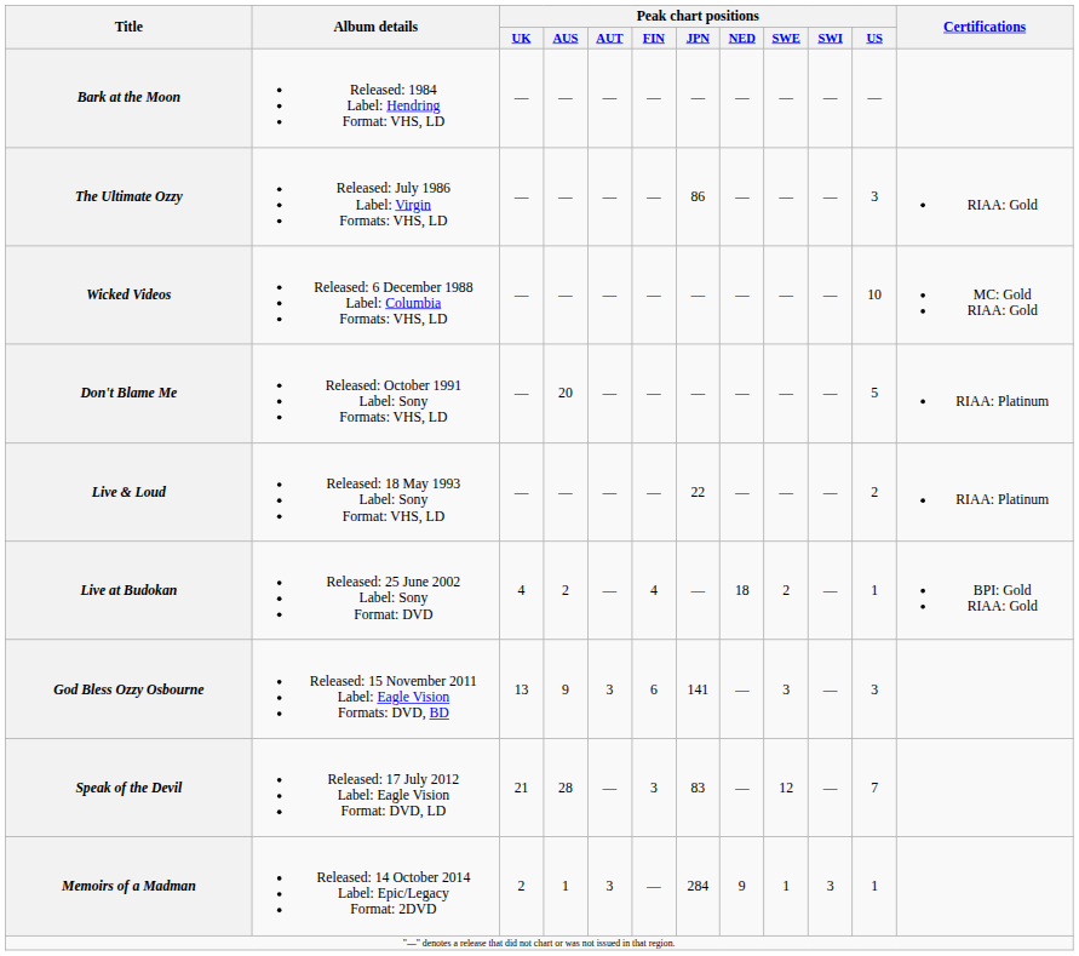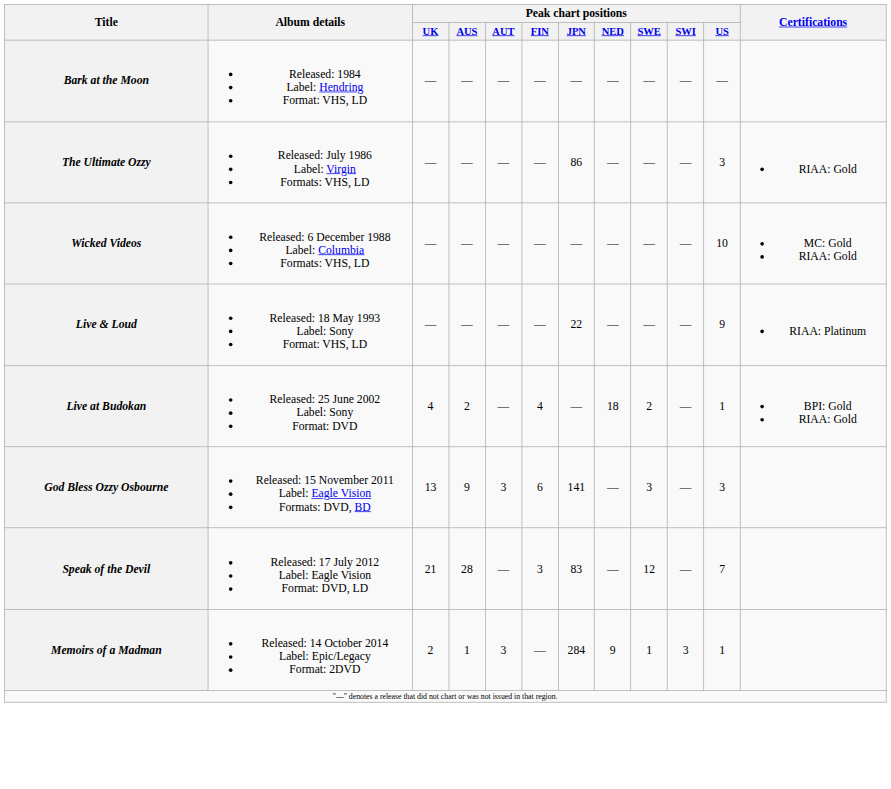- row: Don't Blame Me | Released: October 1991 Label: Sony Formats: VHS, LD | — | 20 | — | — | — | — | — | — | 5 | RIAA: Platinum
Live & Loud | Peak chart positions / US: 2 -> 9
